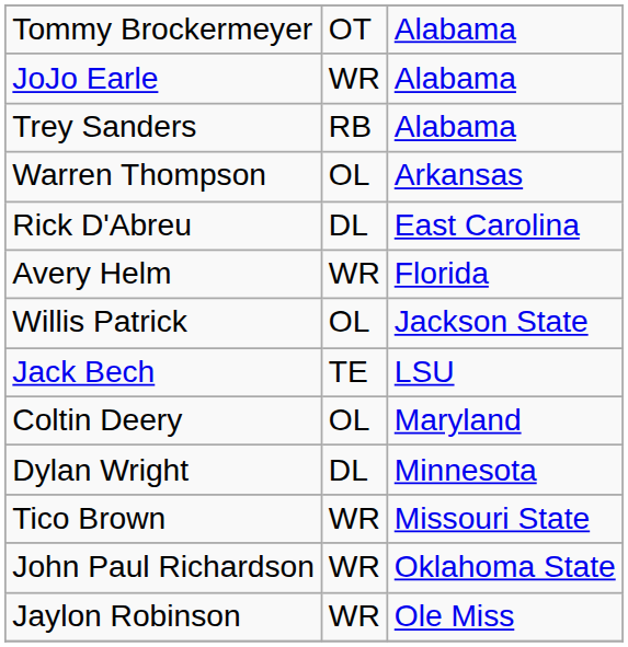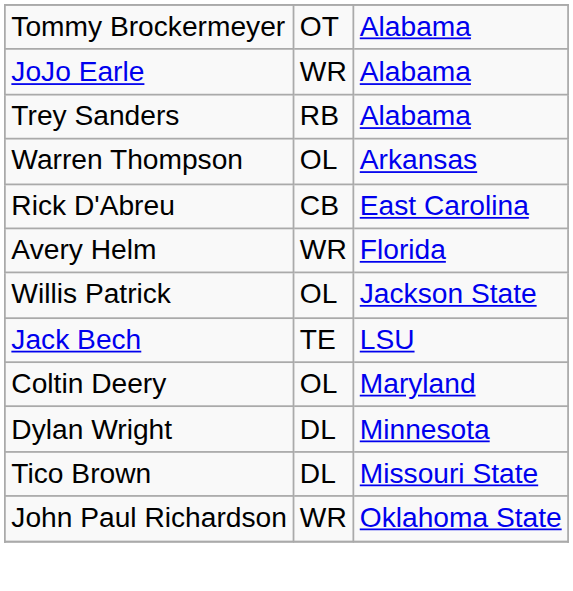Rick D'Abreu | column 2: DL -> CB
Tico Brown | column 2: WR -> DL
- row: Jaylon Robinson | WR | Ole Miss
